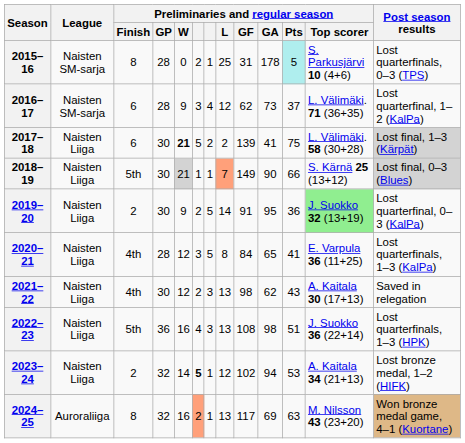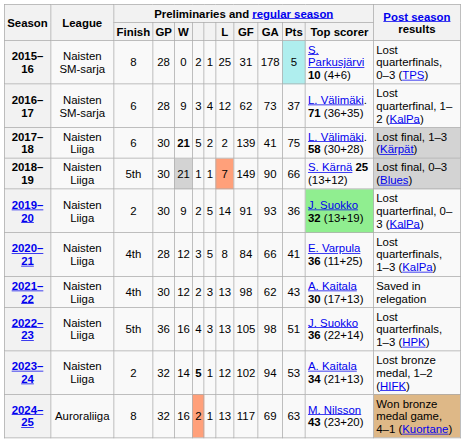2019–20 | Preliminaries and regular season / GA: 95 -> 93
2020–21 | Preliminaries and regular season / GA: 65 -> 66
2022–23 | Preliminaries and regular season / GF: 108 -> 105
